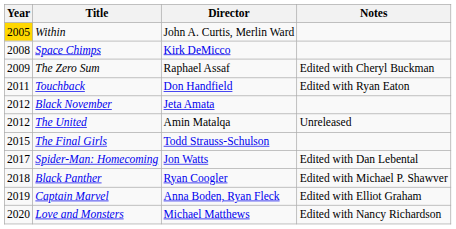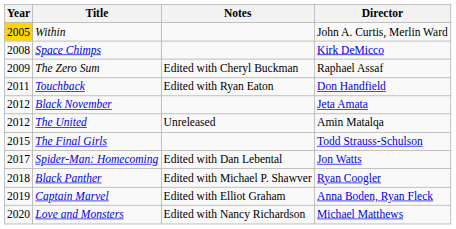columns swapped: Director <-> Notes
